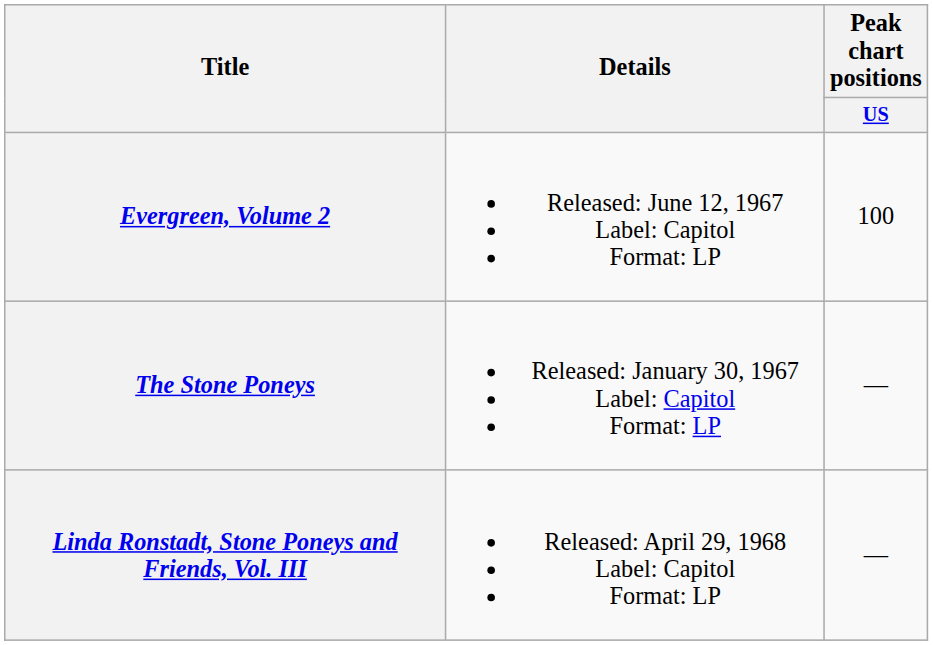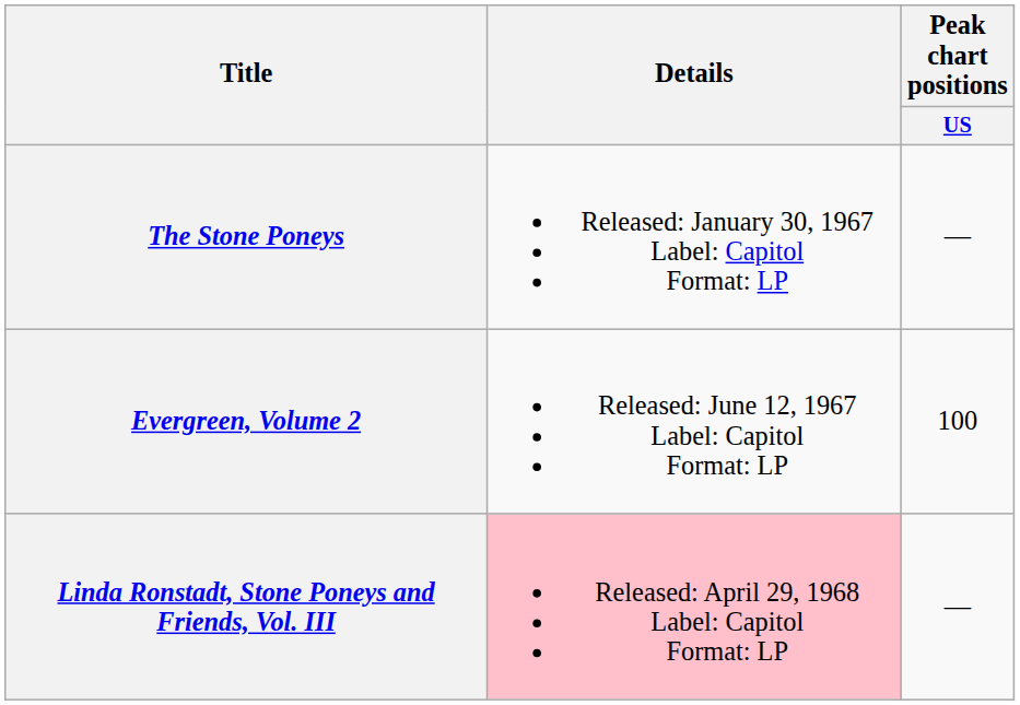rows swapped: The Stone Poneys <-> Evergreen, Volume 2
Linda Ronstadt, Stone Poneys and Friends, Vol. III | Details: no background -> pink background
